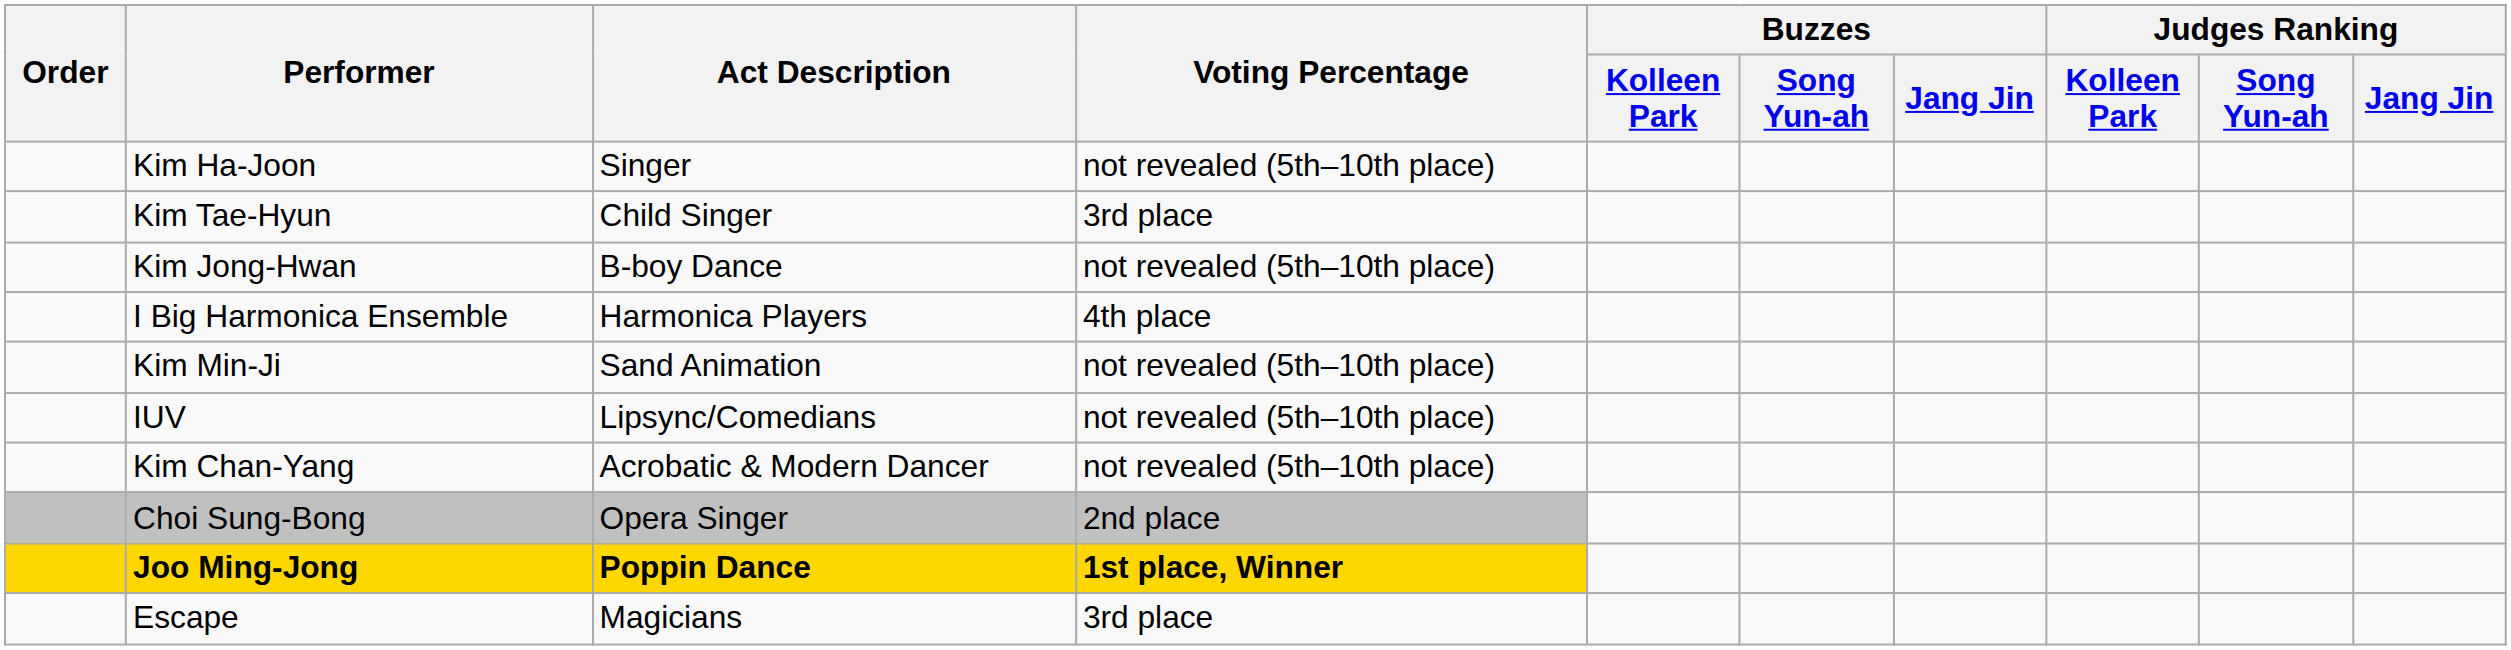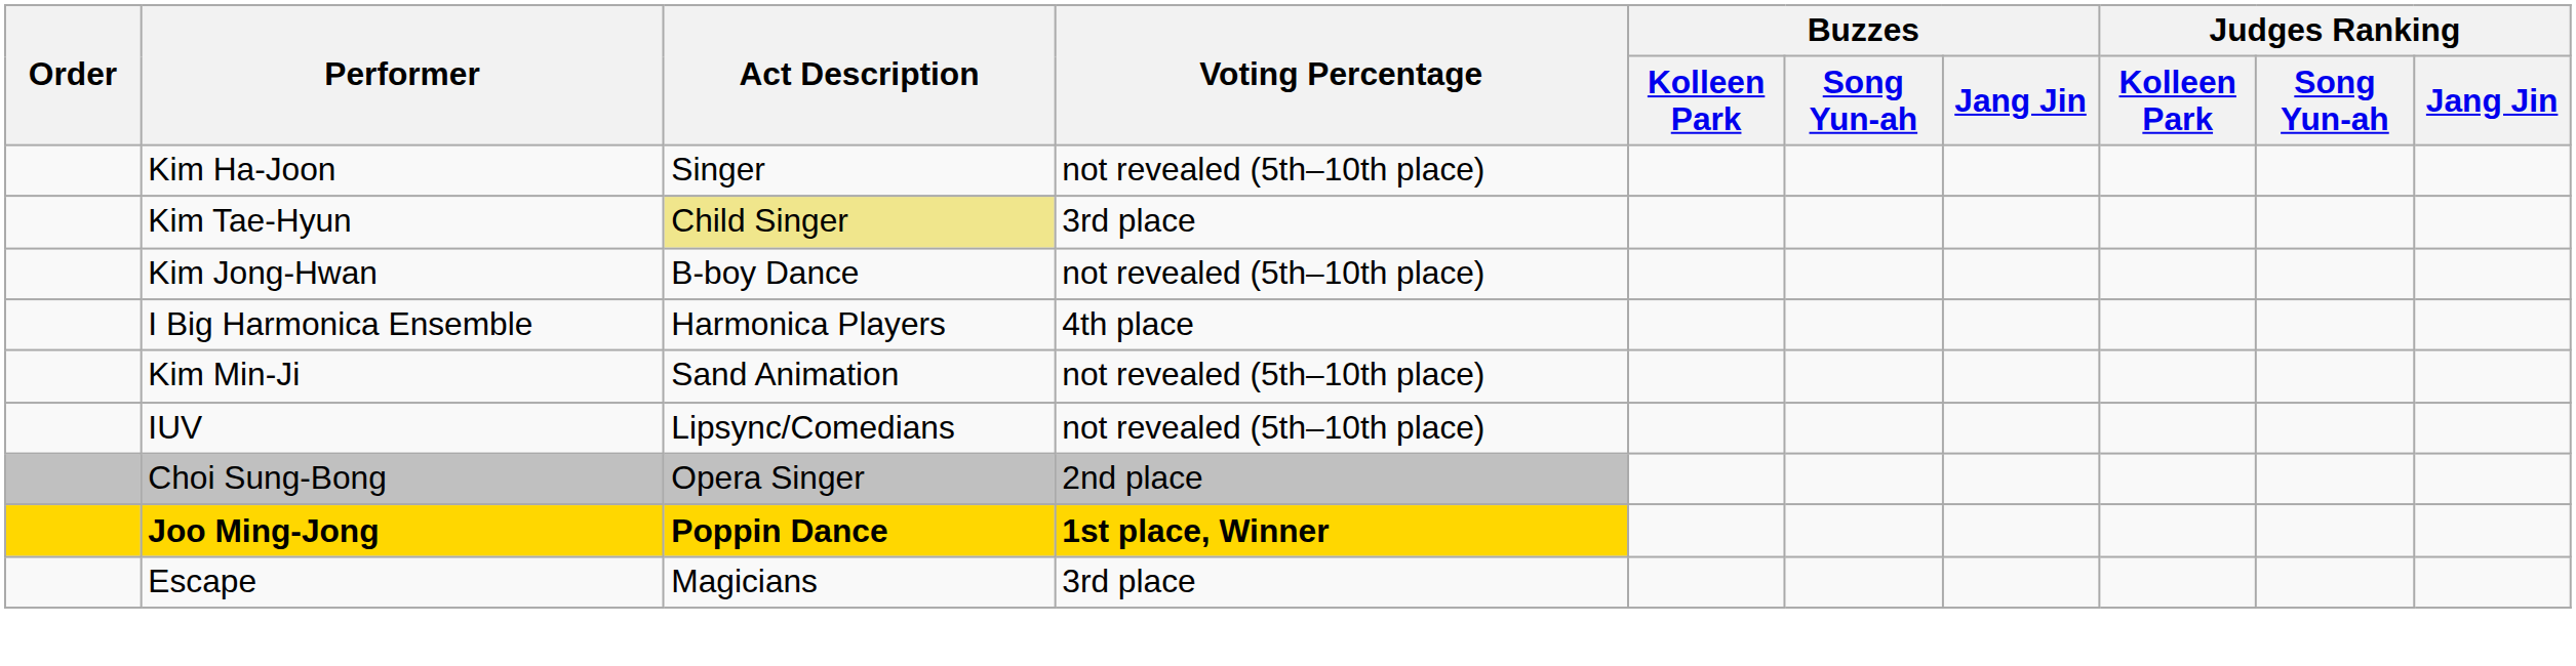Kim Tae-Hyun | Act Description: no background -> khaki background
- row: Kim Chan-Yang | Acrobatic & Modern Dancer | not revealed (5th–10th place)
